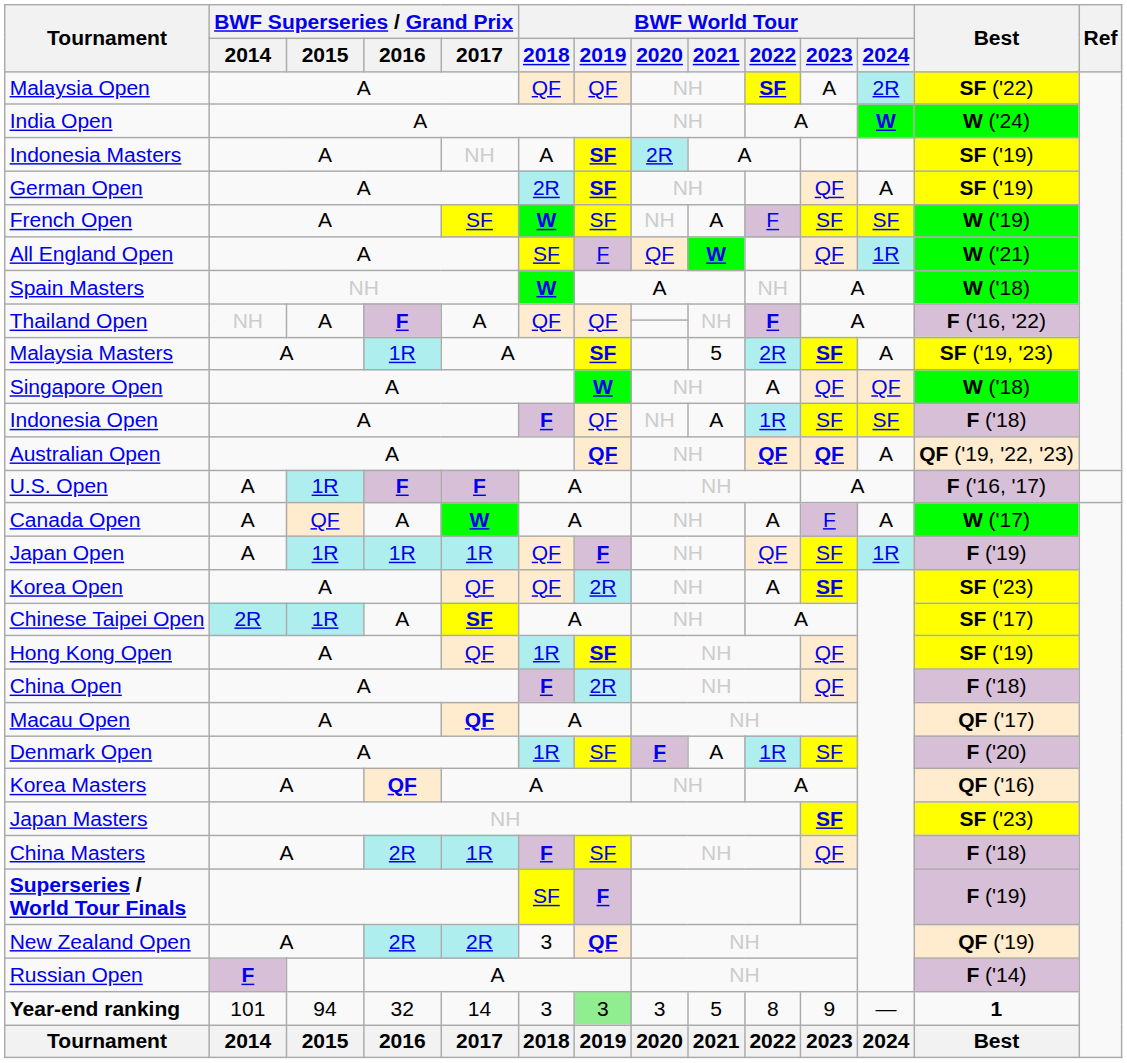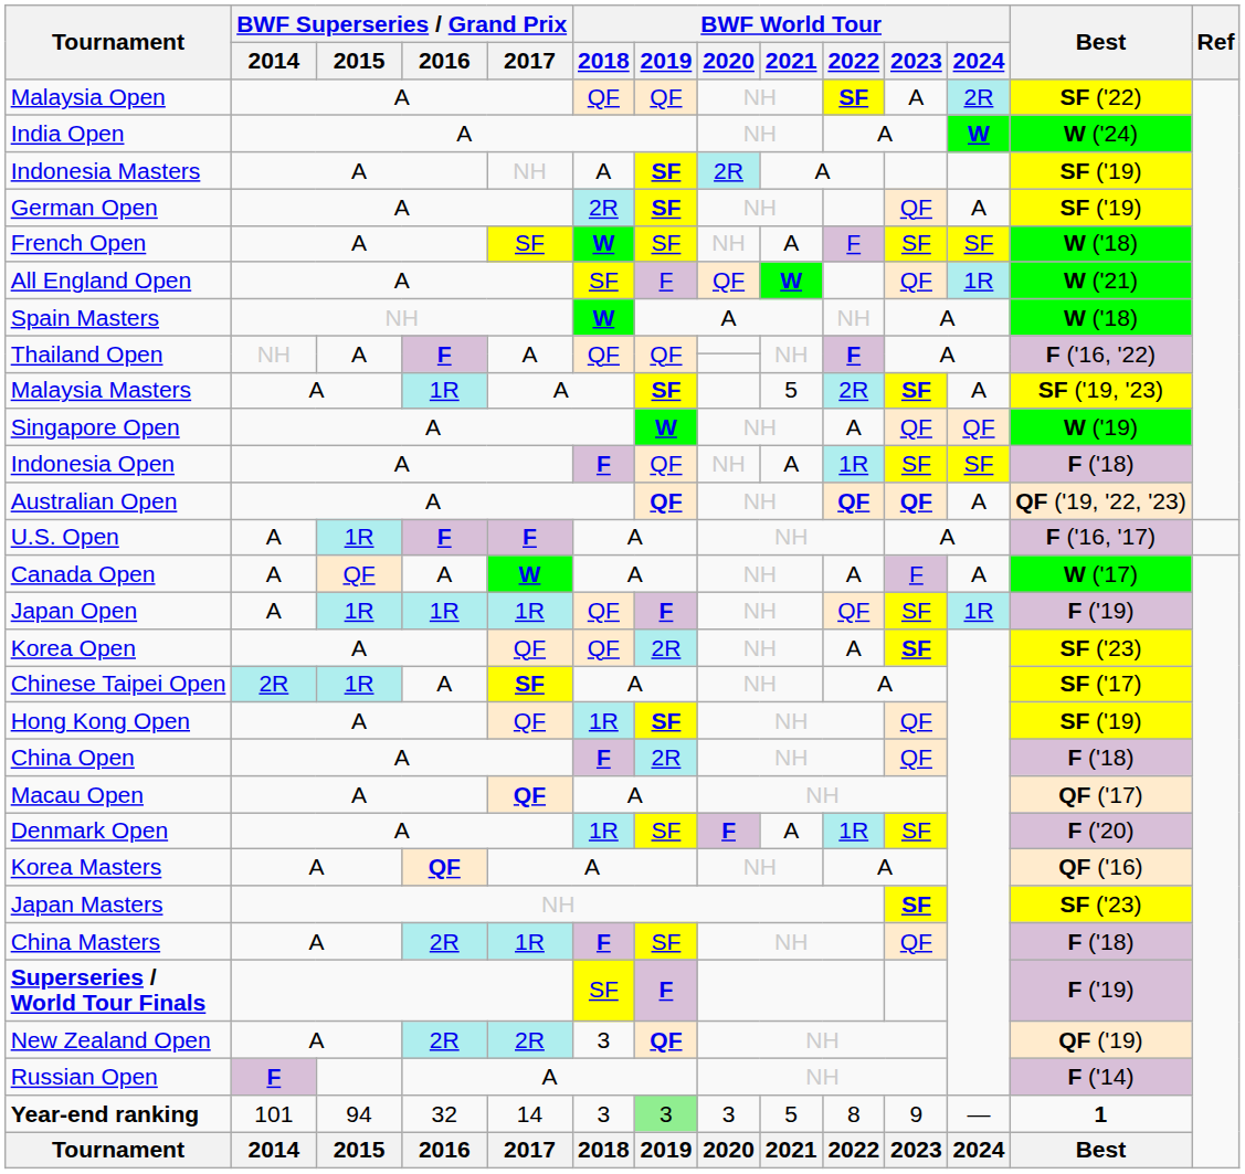French Open | Best: W ('19) -> W ('18)
Singapore Open | Best: W ('18) -> W ('19)
